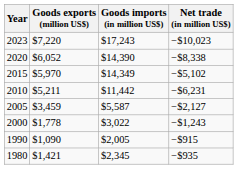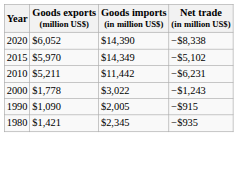- row: 2023 | $7,220 | $17,243 | −$10,023
- row: 2005 | $3,459 | $5,587 | −$2,127
